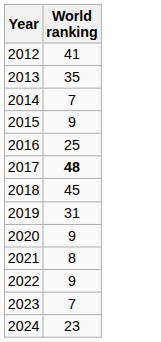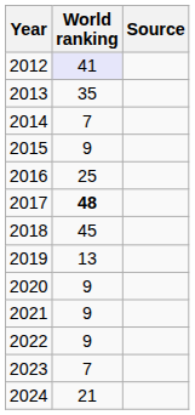+ column: Source
2012 | World ranking: no background -> lavender background
2019 | World ranking: 31 -> 13
2021 | World ranking: 8 -> 9
2024 | World ranking: 23 -> 21
